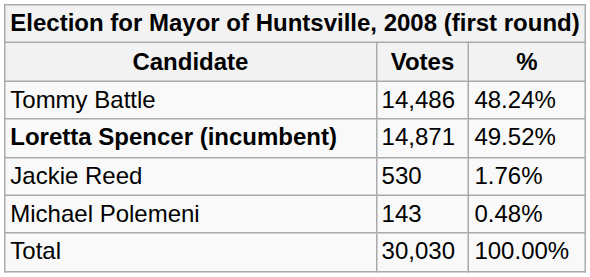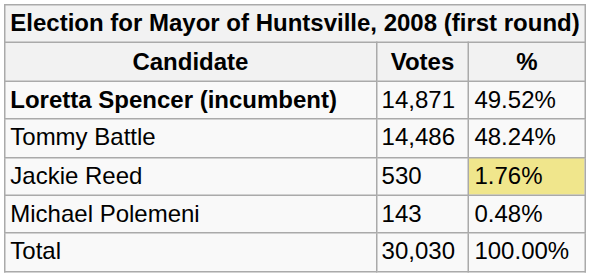rows swapped: Loretta Spencer (incumbent) <-> Tommy Battle
Jackie Reed | %: no background -> khaki background
